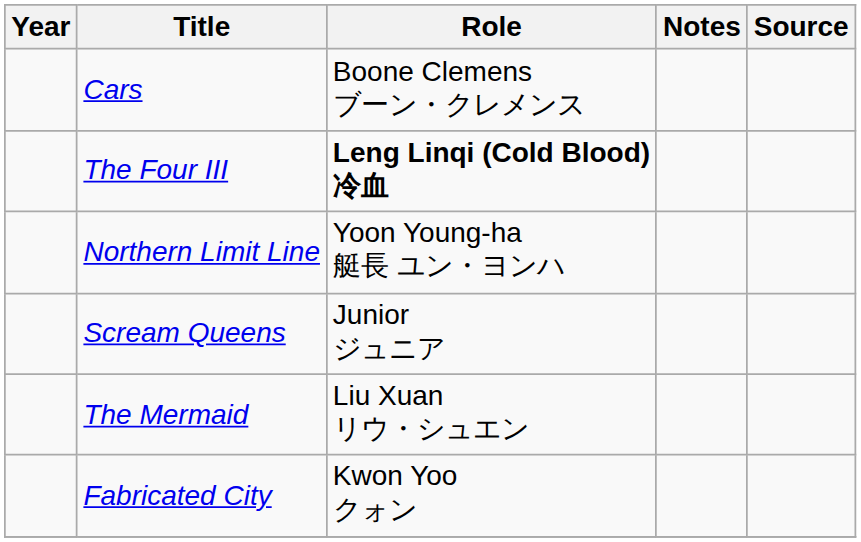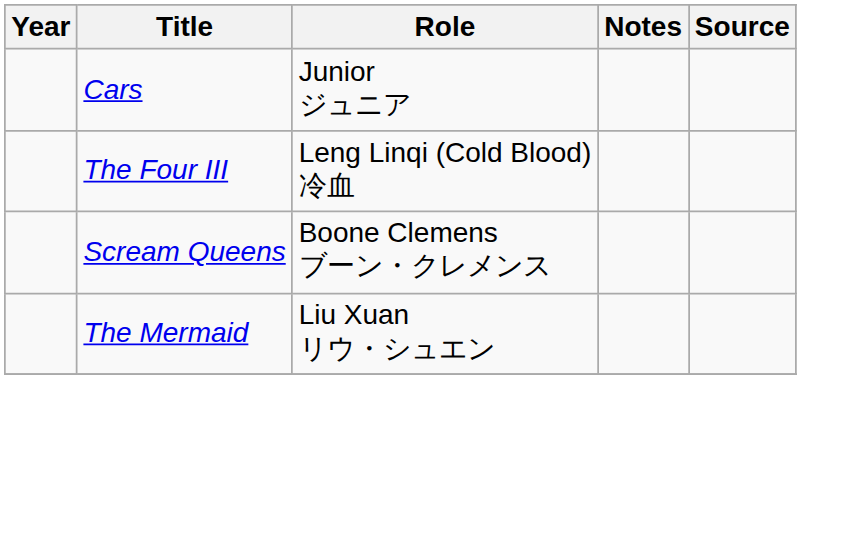Cars | Role: Boone Clemens ブーン・クレメンス -> Junior ジュニア
The Four III | Role: bold -> normal
- row: Northern Limit Line | Yoon Young-ha 艇長 ユン・ヨンハ
Scream Queens | Role: Junior ジュニア -> Boone Clemens ブーン・クレメンス
- row: Fabricated City | Kwon Yoo クォン
